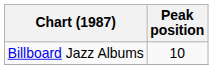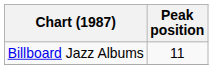Billboard Jazz Albums | Peak position: 10 -> 11
